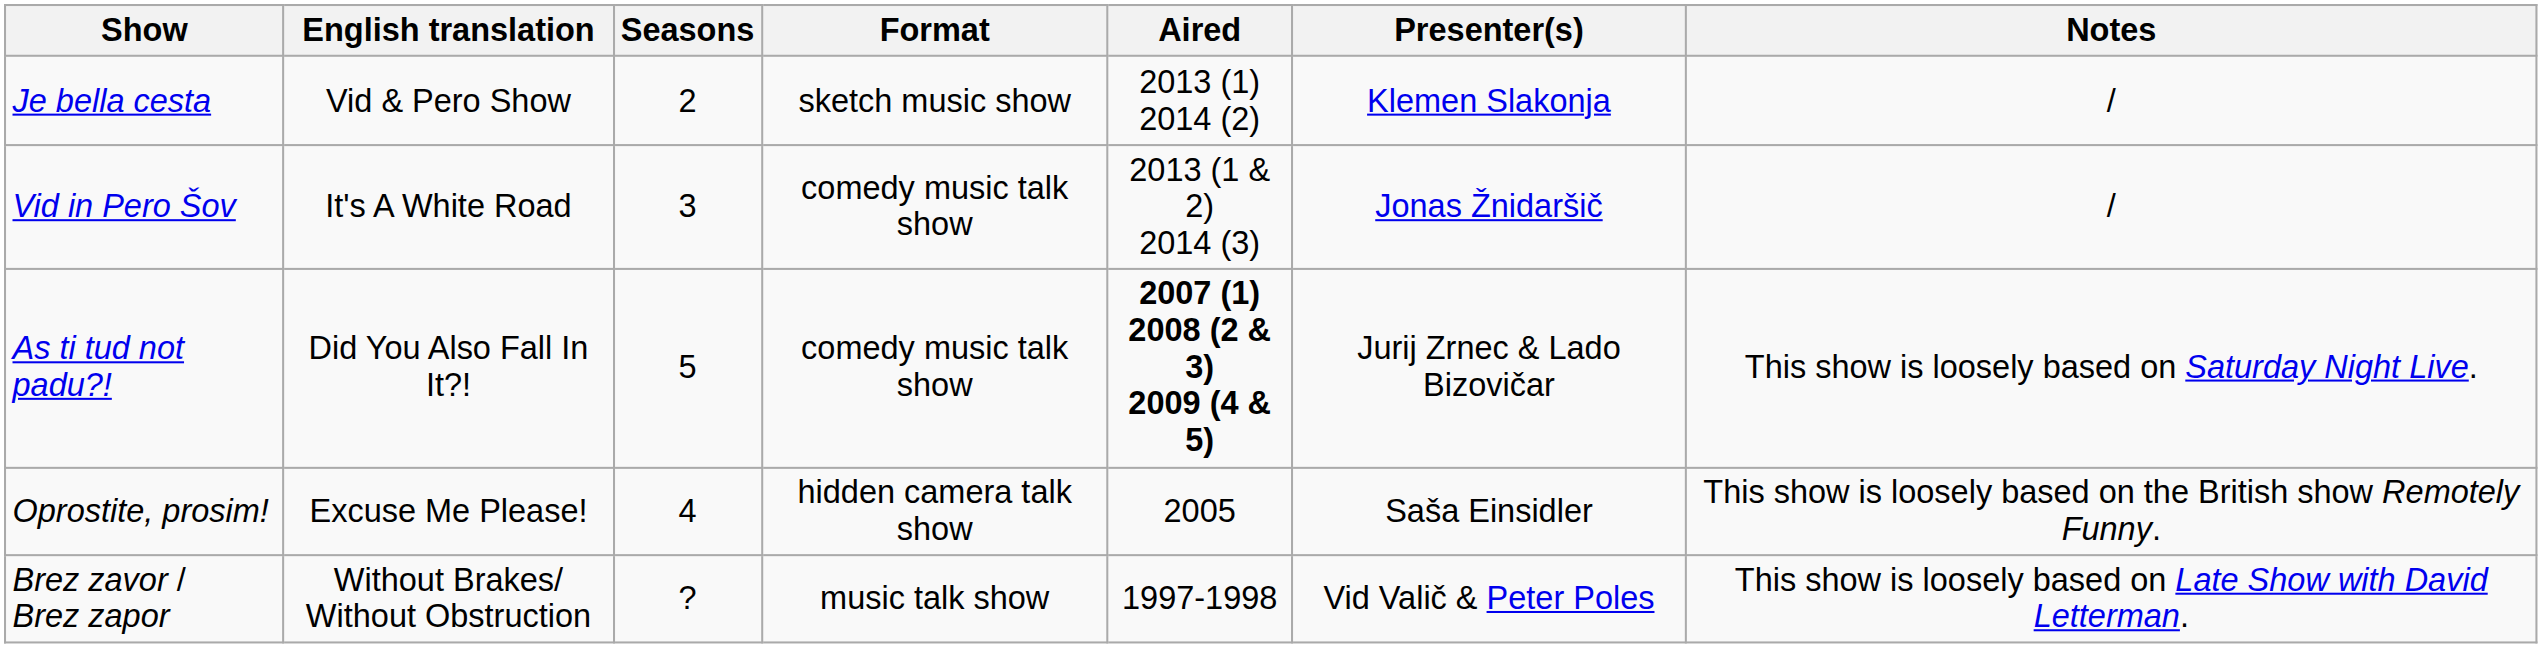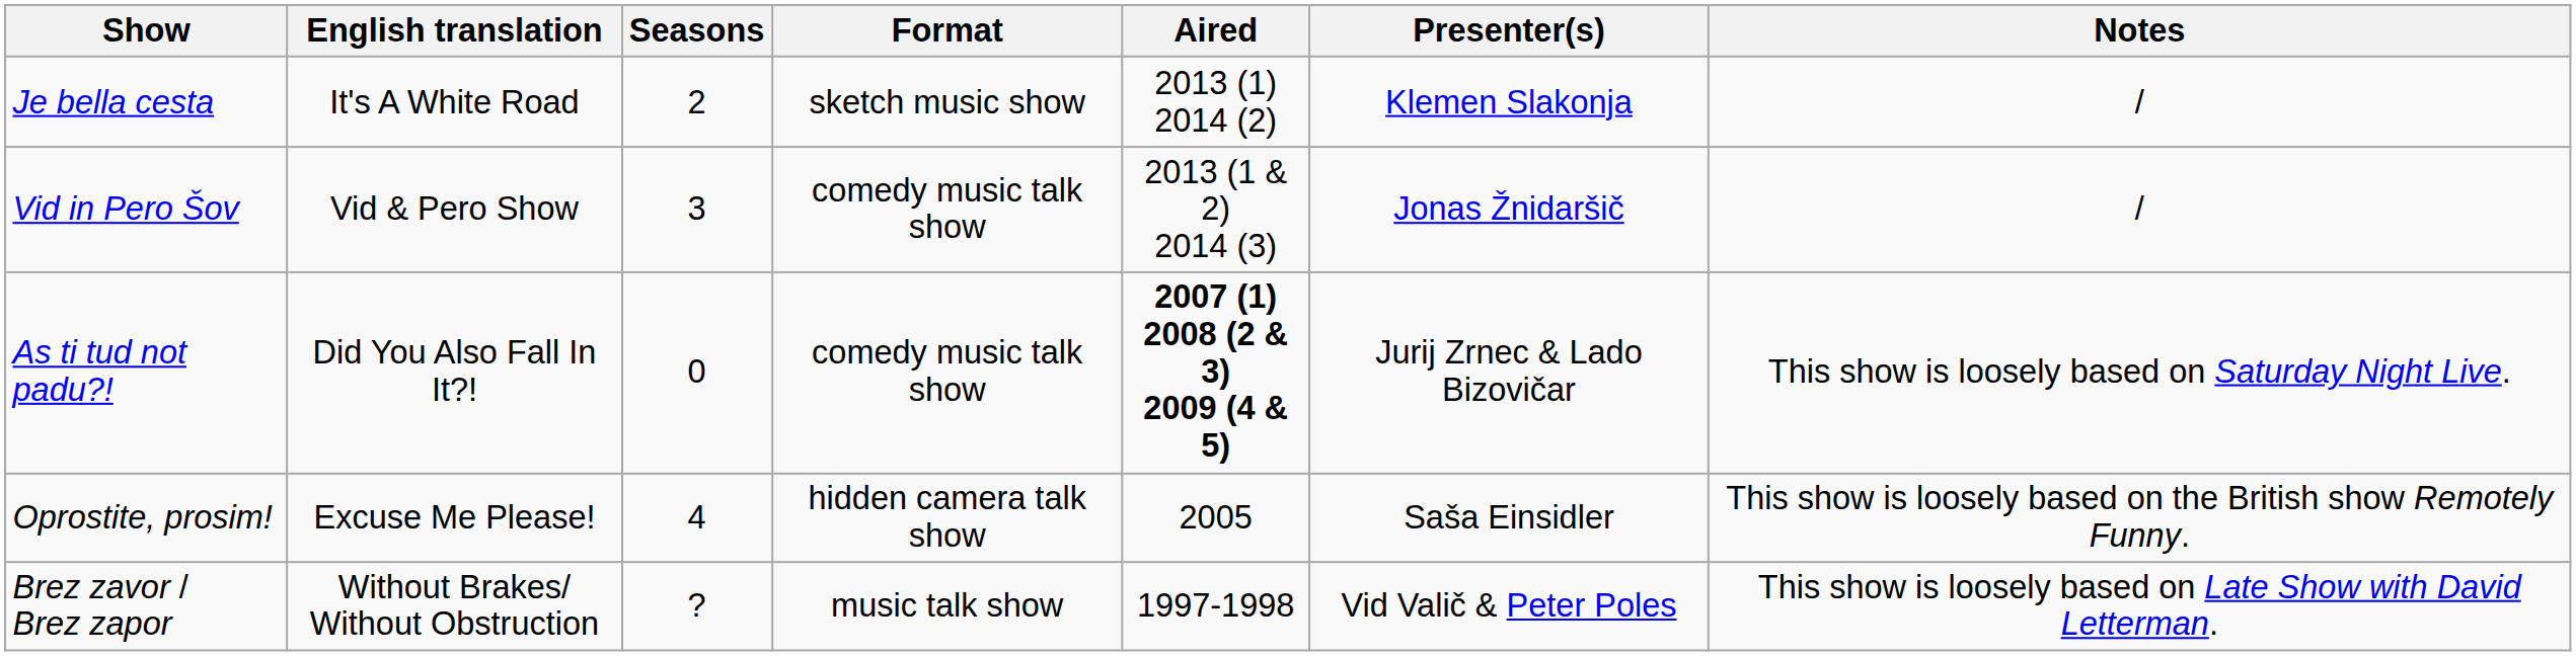Je bella cesta | English translation: Vid & Pero Show -> It's A White Road
Vid in Pero Šov | English translation: It's A White Road -> Vid & Pero Show
As ti tud not padu?! | Seasons: 5 -> 0
